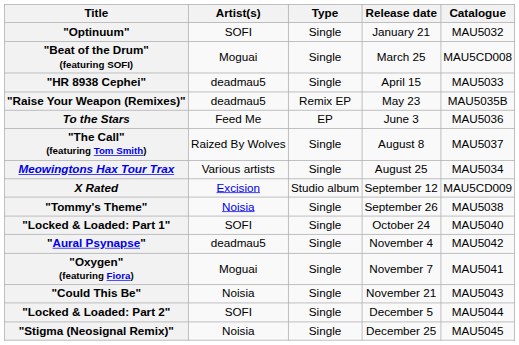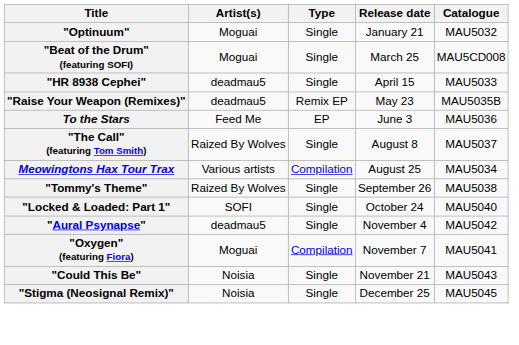"Optinuum" | Artist(s): SOFI -> Moguai
Meowingtons Hax Tour Trax | Type: Single -> Compilation
- row: X Rated | Excision | Studio album | September 12 | MAU5CD009
"Tommy's Theme" | Artist(s): Noisia -> Raized By Wolves
"Oxygen" (featuring Fiora) | Type: Single -> Compilation
- row: "Locked & Loaded: Part 2" | SOFI | Single | December 5 | MAU5044
